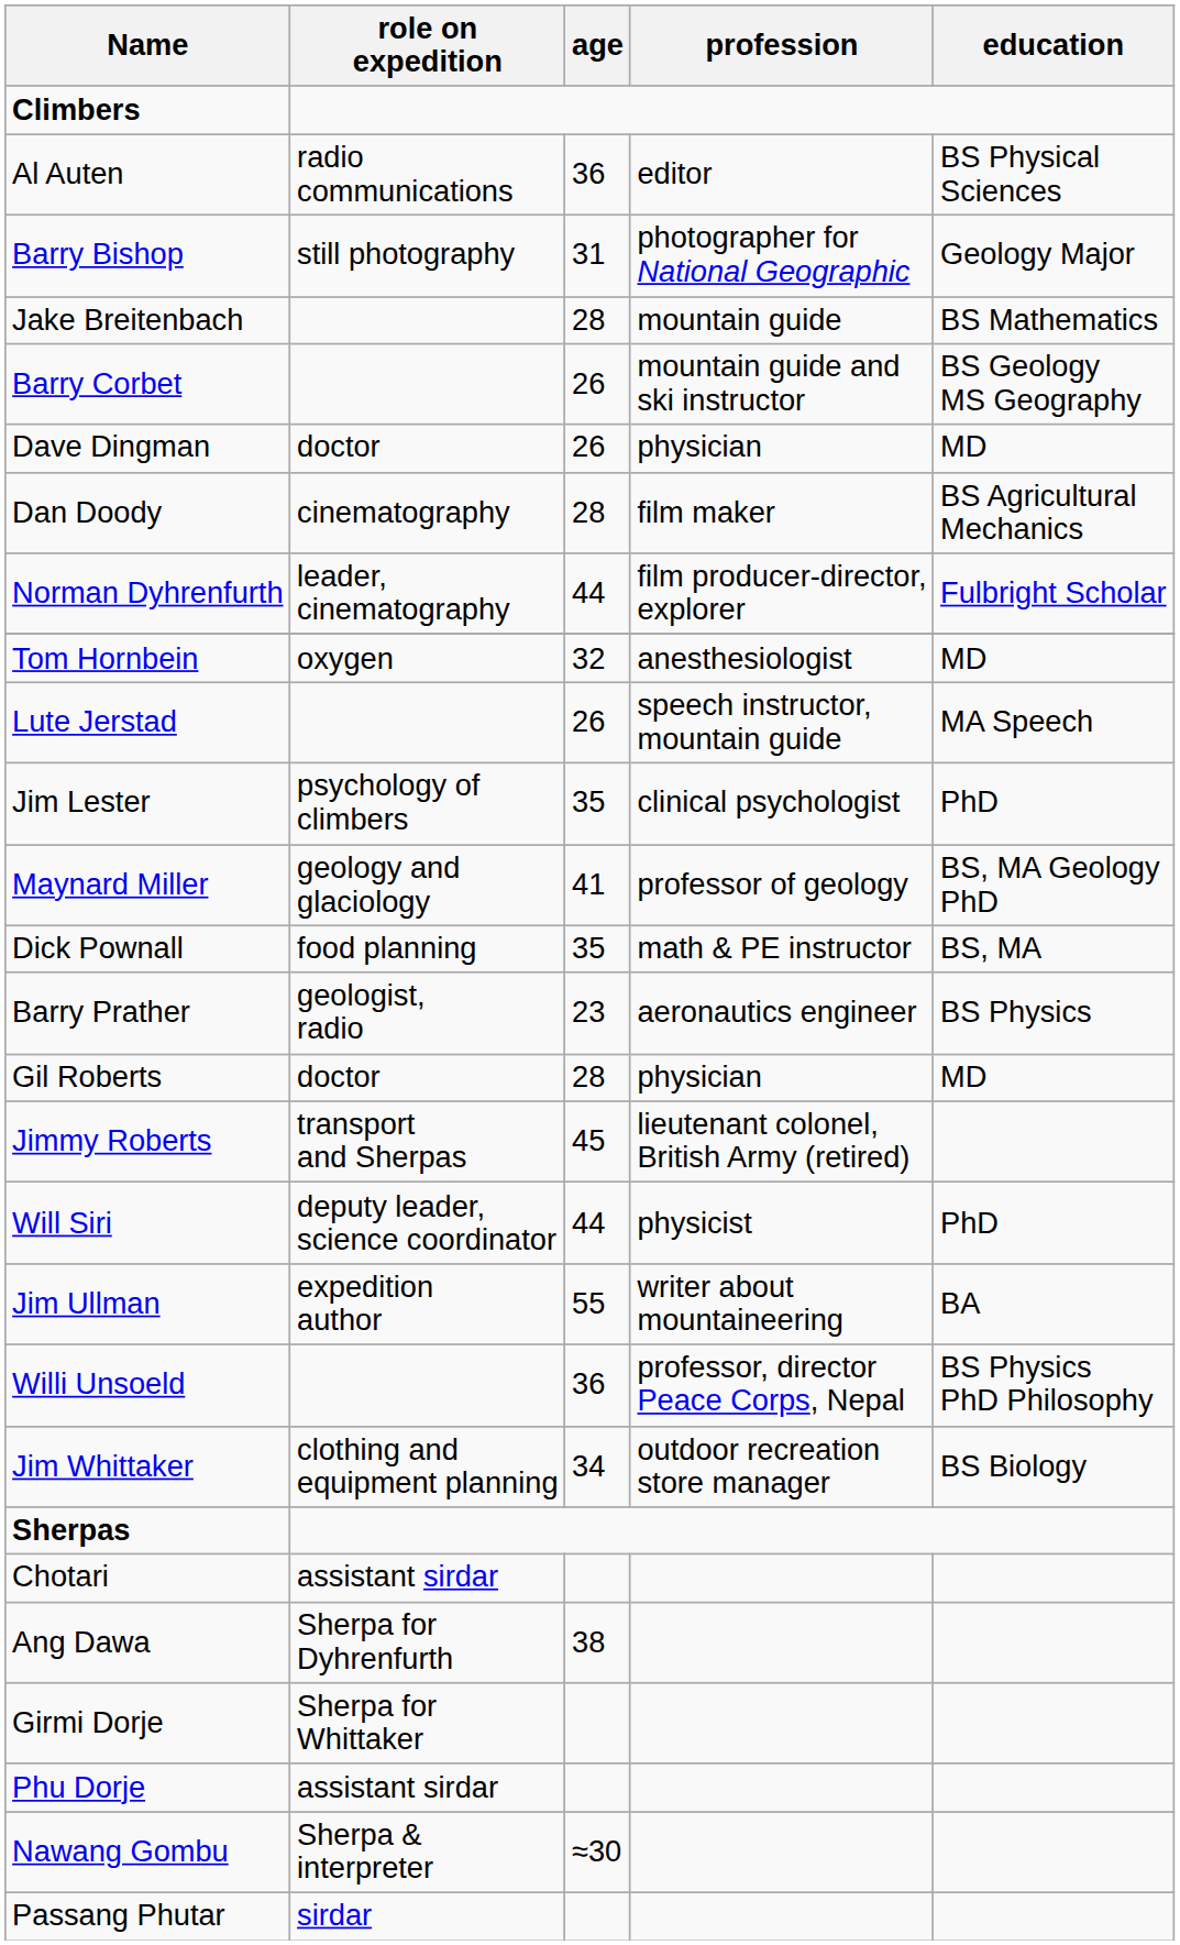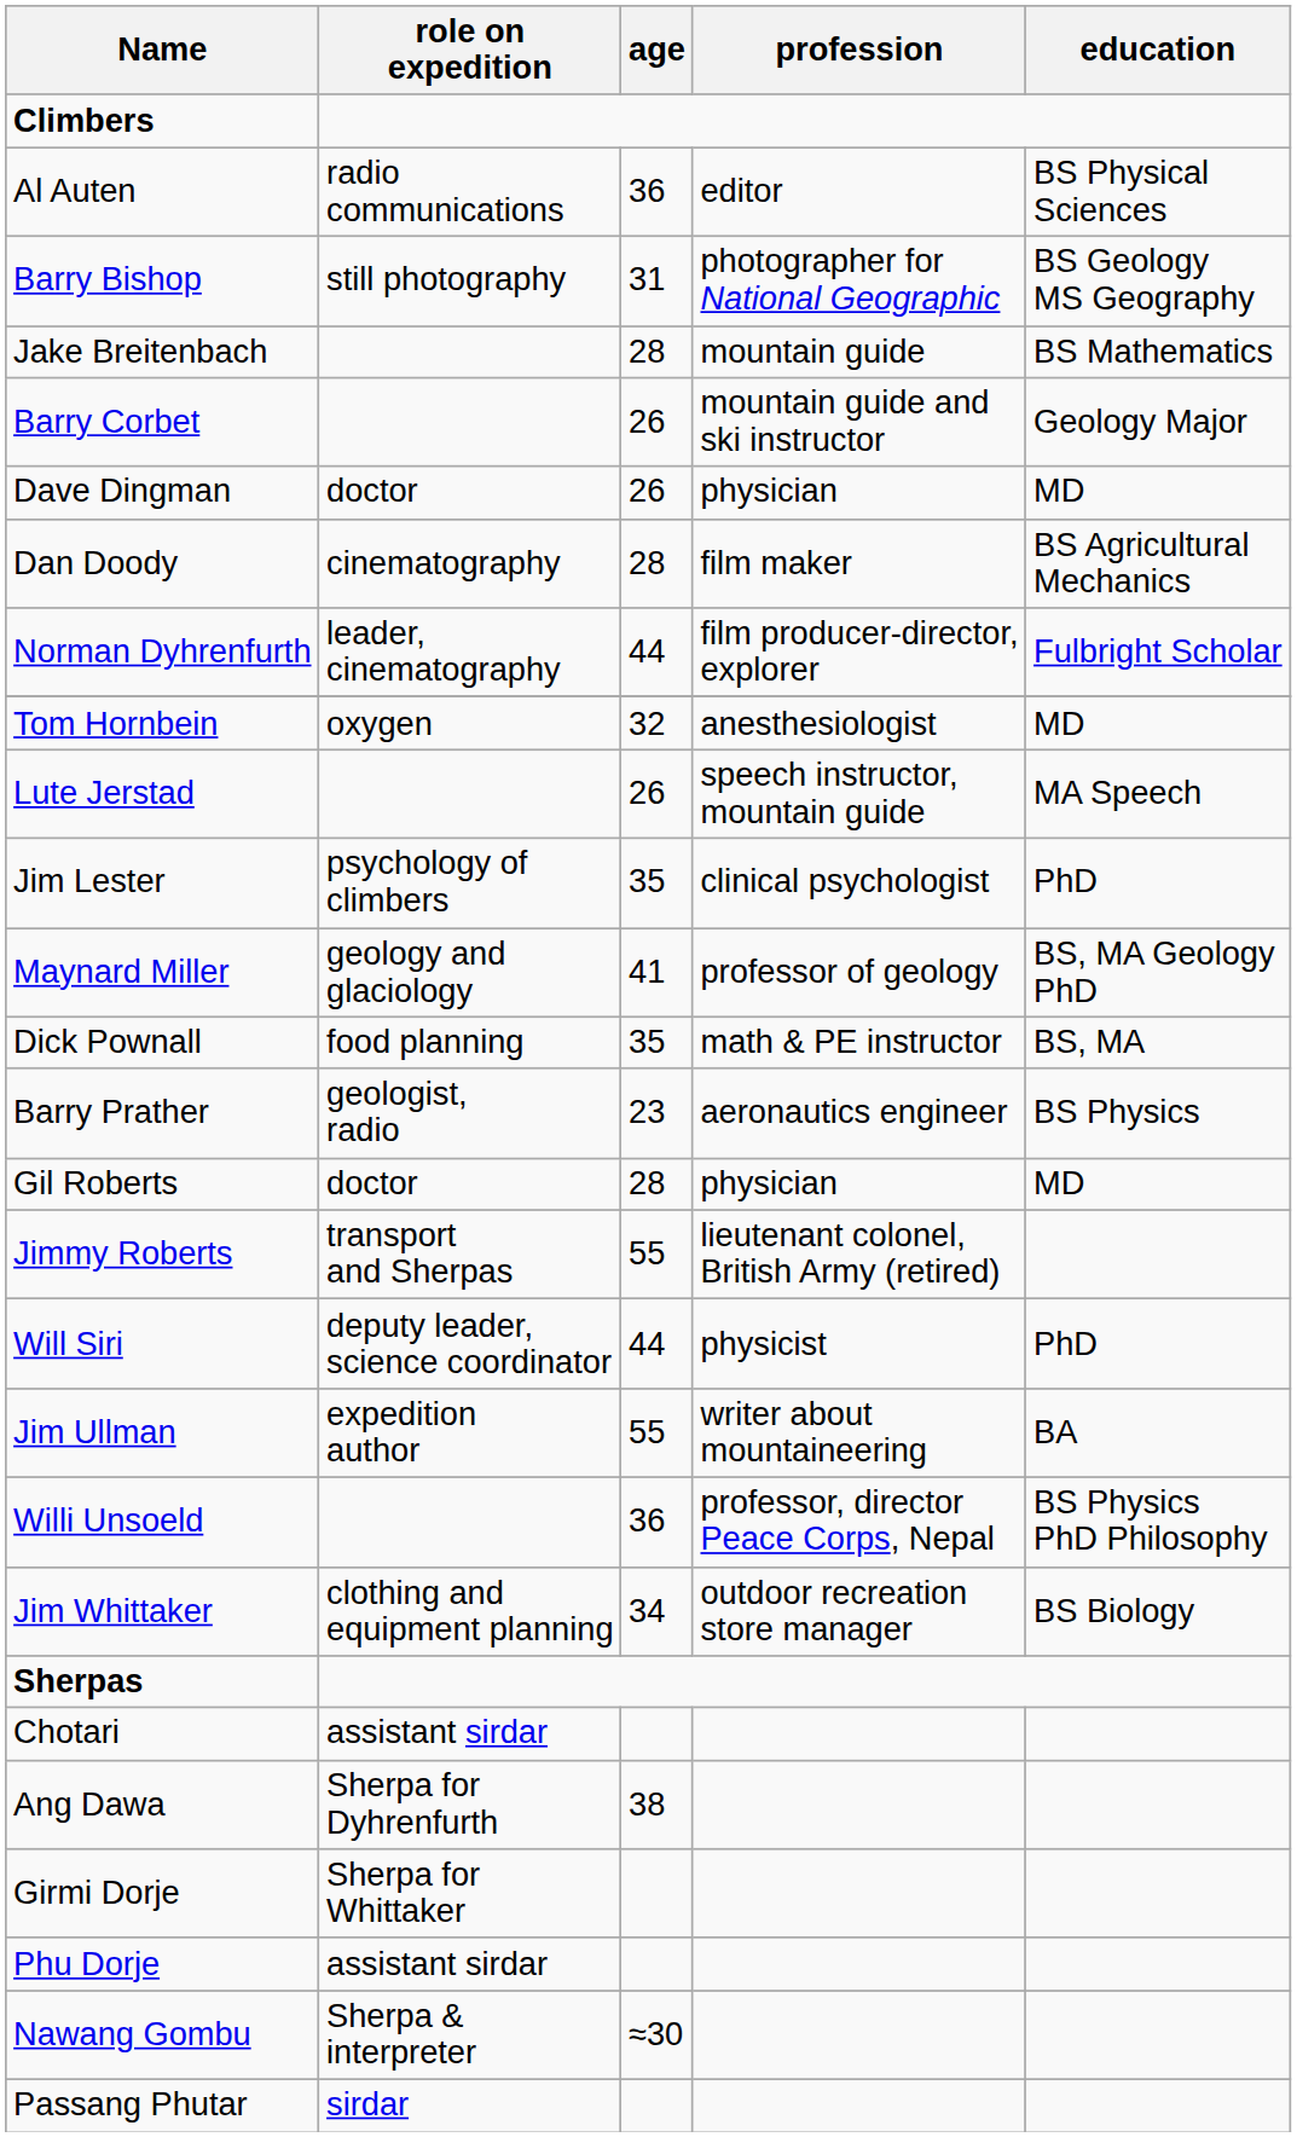Barry Bishop | education: Geology Major -> BS Geology MS Geography
Barry Corbet | education: BS Geology MS Geography -> Geology Major
Jimmy Roberts | age: 45 -> 55
